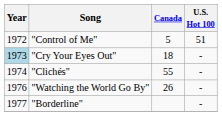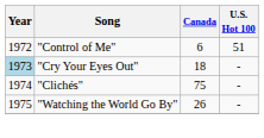"Control of Me" | Canada: 5 -> 6
"Clichés" | Canada: 55 -> 75
"Watching the World Go By" | Year: 1976 -> 1975
- row: 1977 | "Borderline" | -
